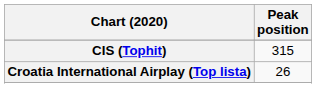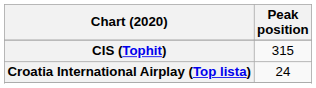Croatia International Airplay (Top lista) | Peak position: 26 -> 24
